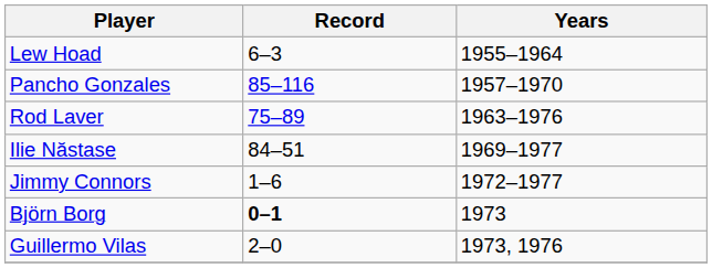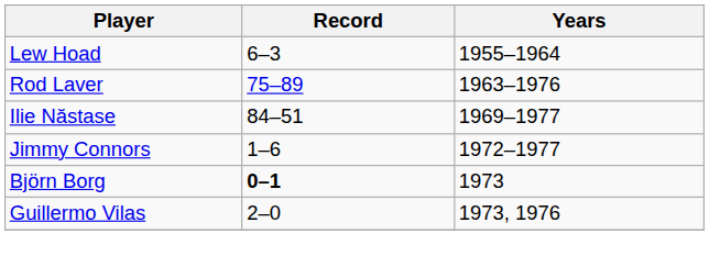- row: Pancho Gonzales | 85–116 | 1957–1970
